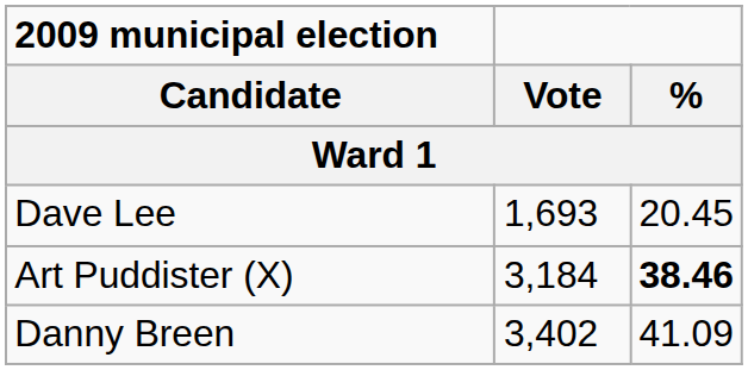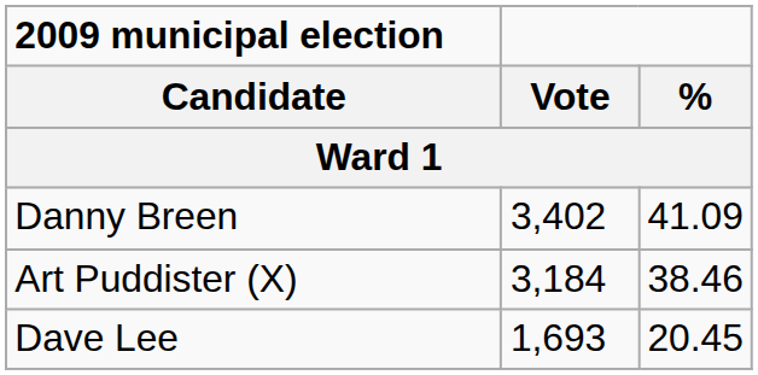rows swapped: Danny Breen <-> Dave Lee
Art Puddister (X) | %: bold -> normal
